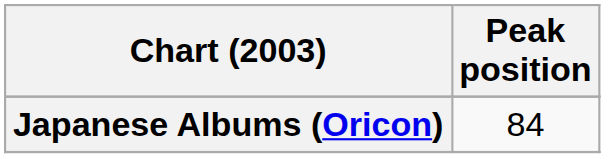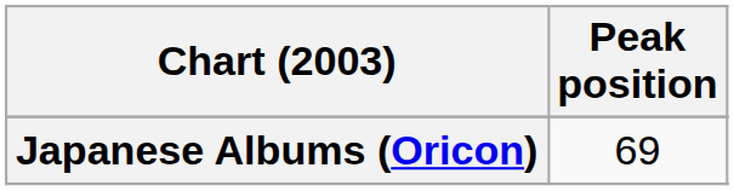Japanese Albums (Oricon) | Peak position: 84 -> 69
